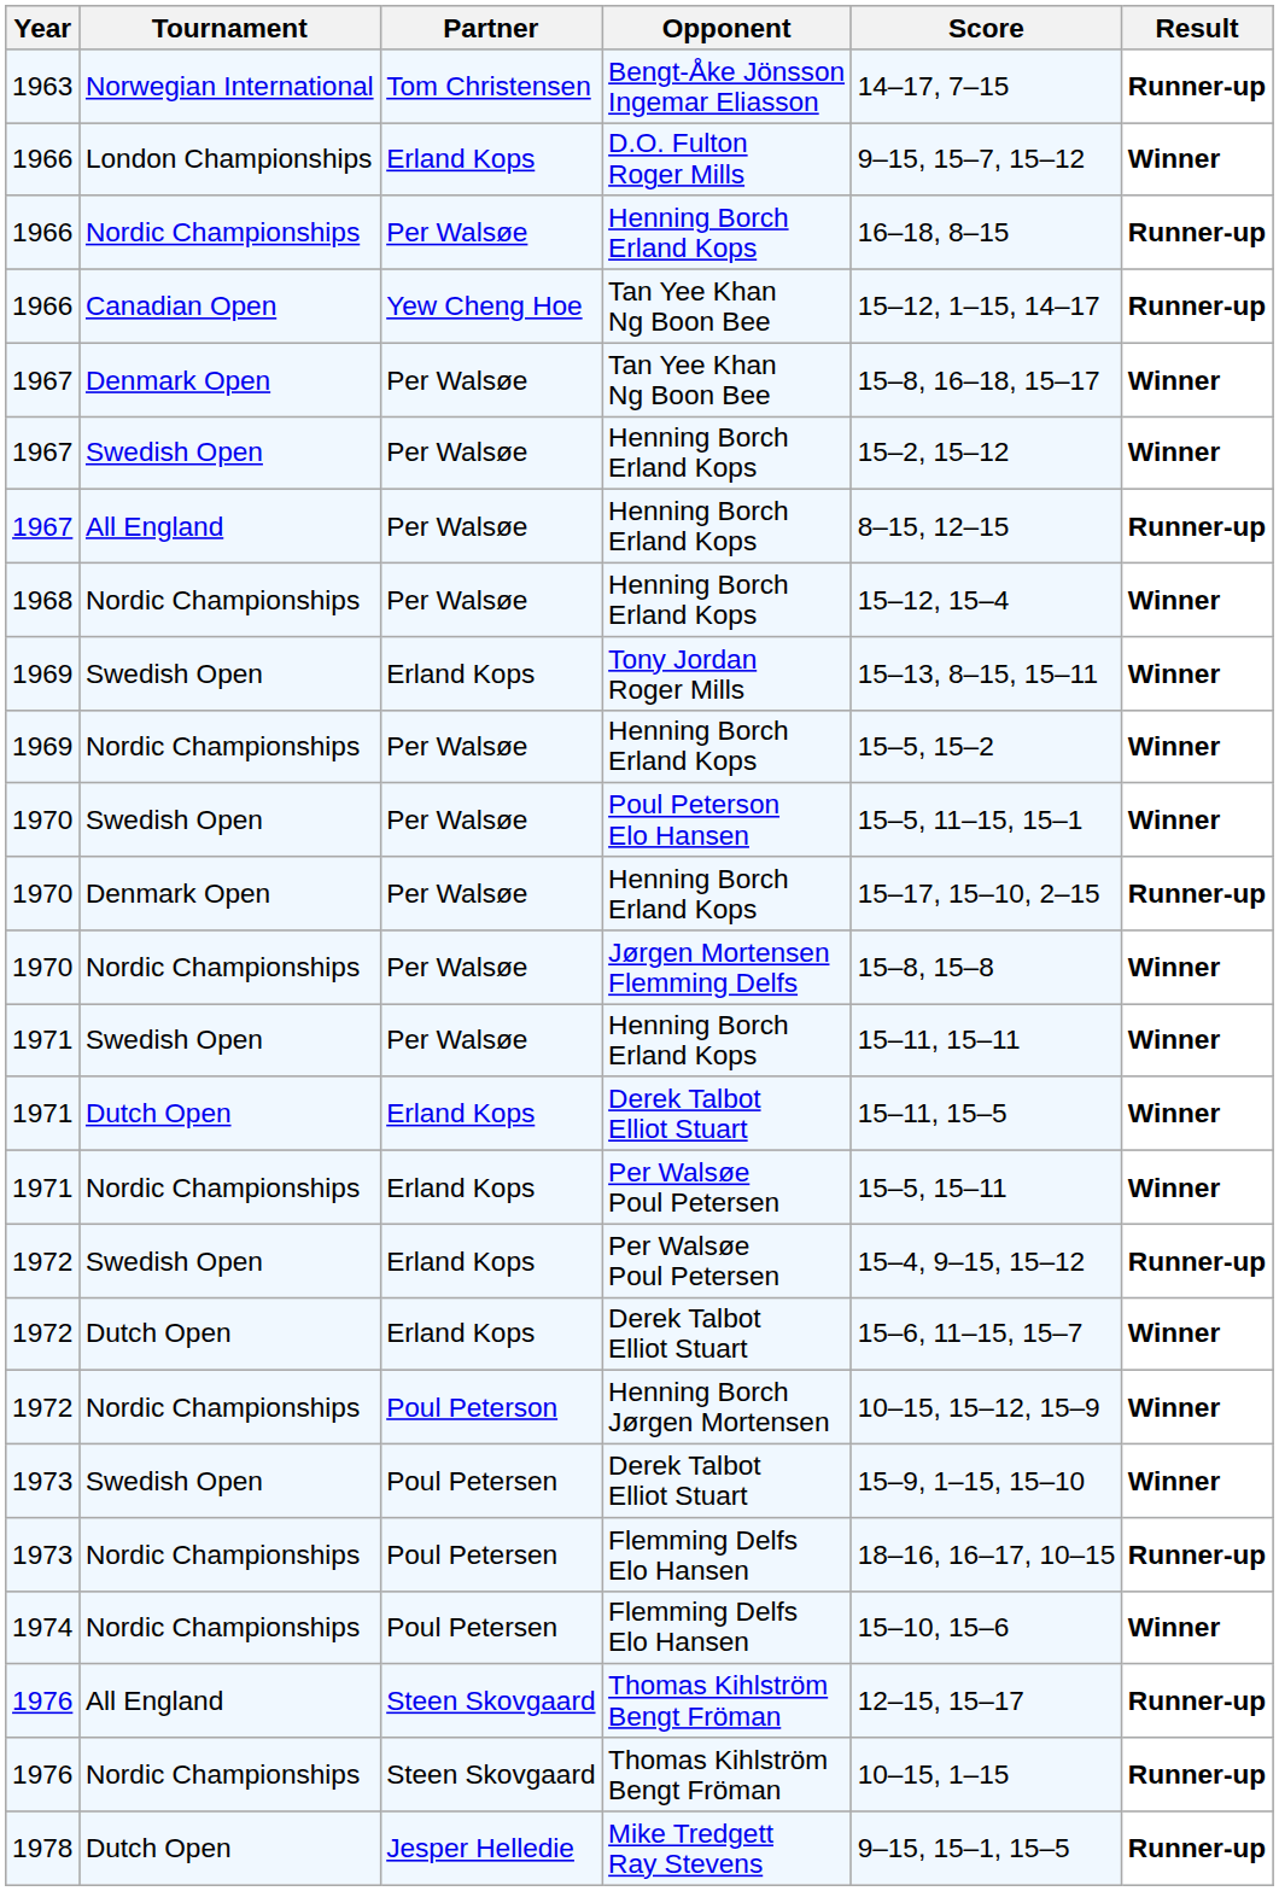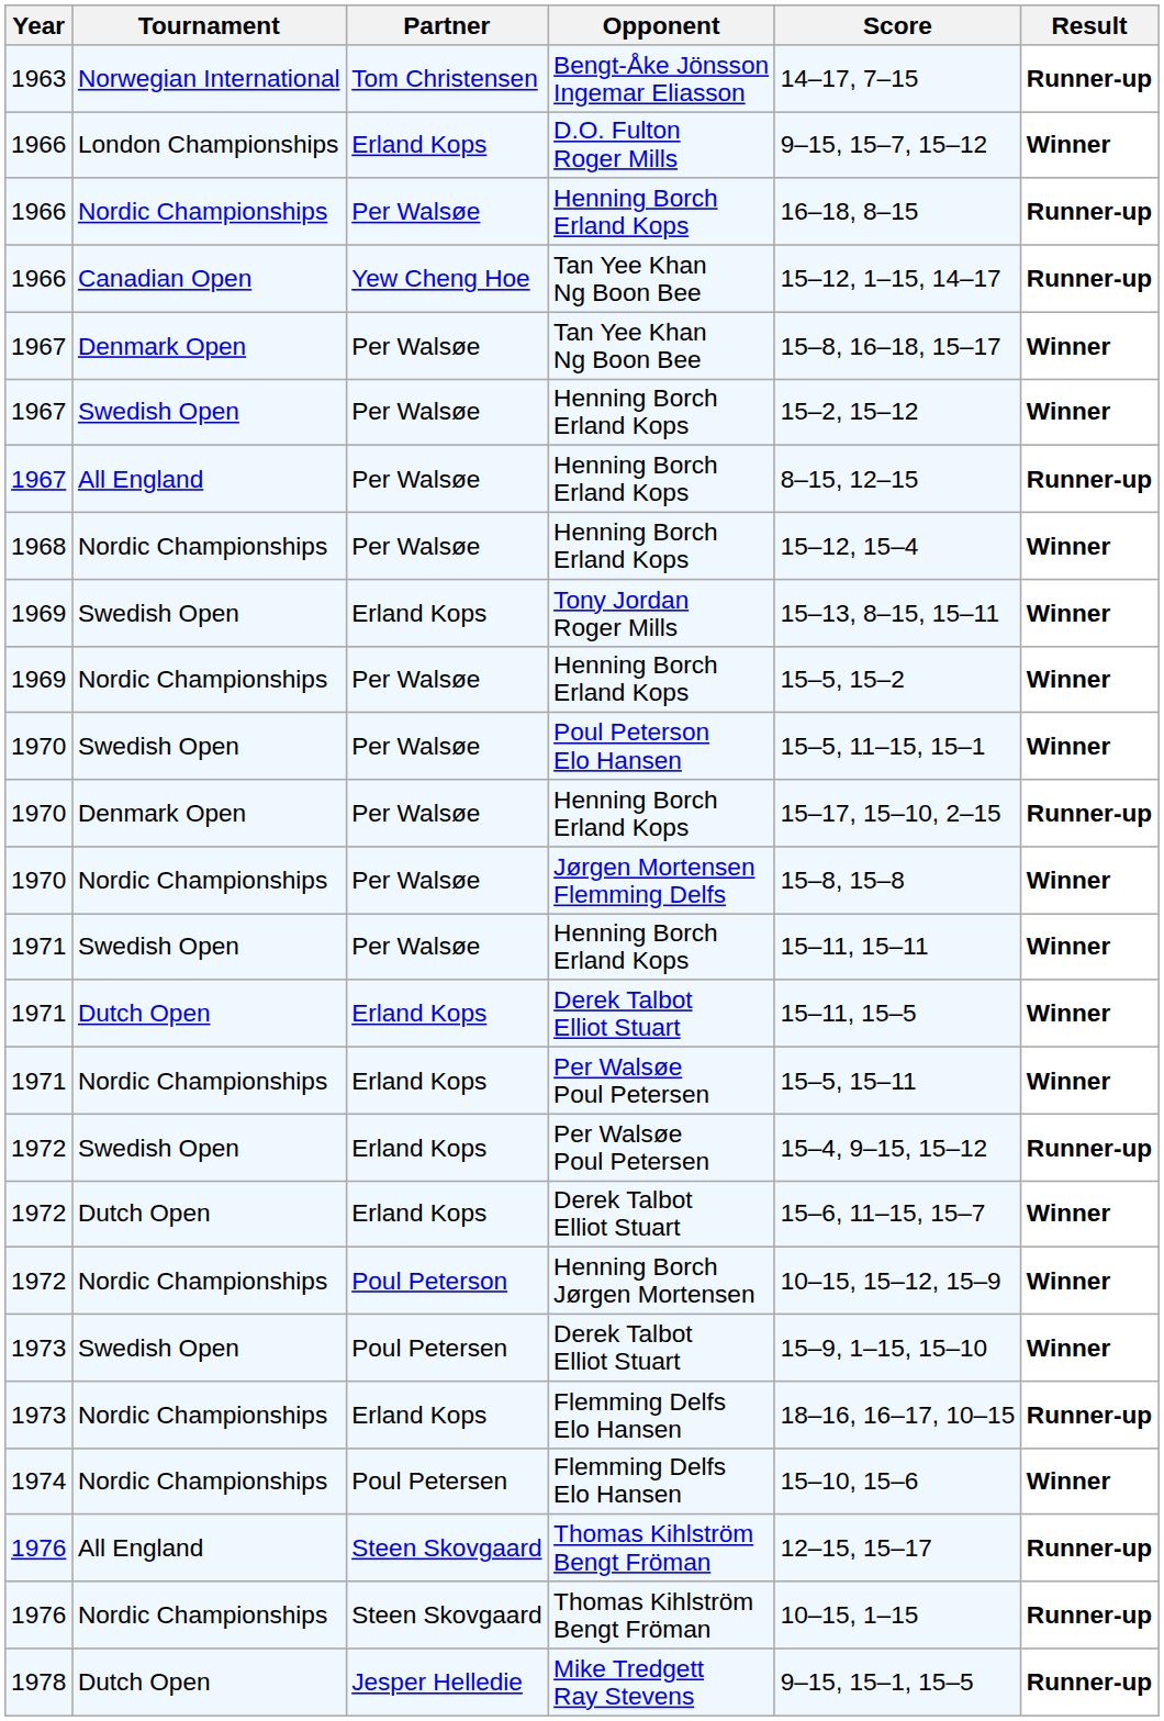1973 / Flemming Delfs Elo Hansen | Partner: Poul Petersen -> Erland Kops
